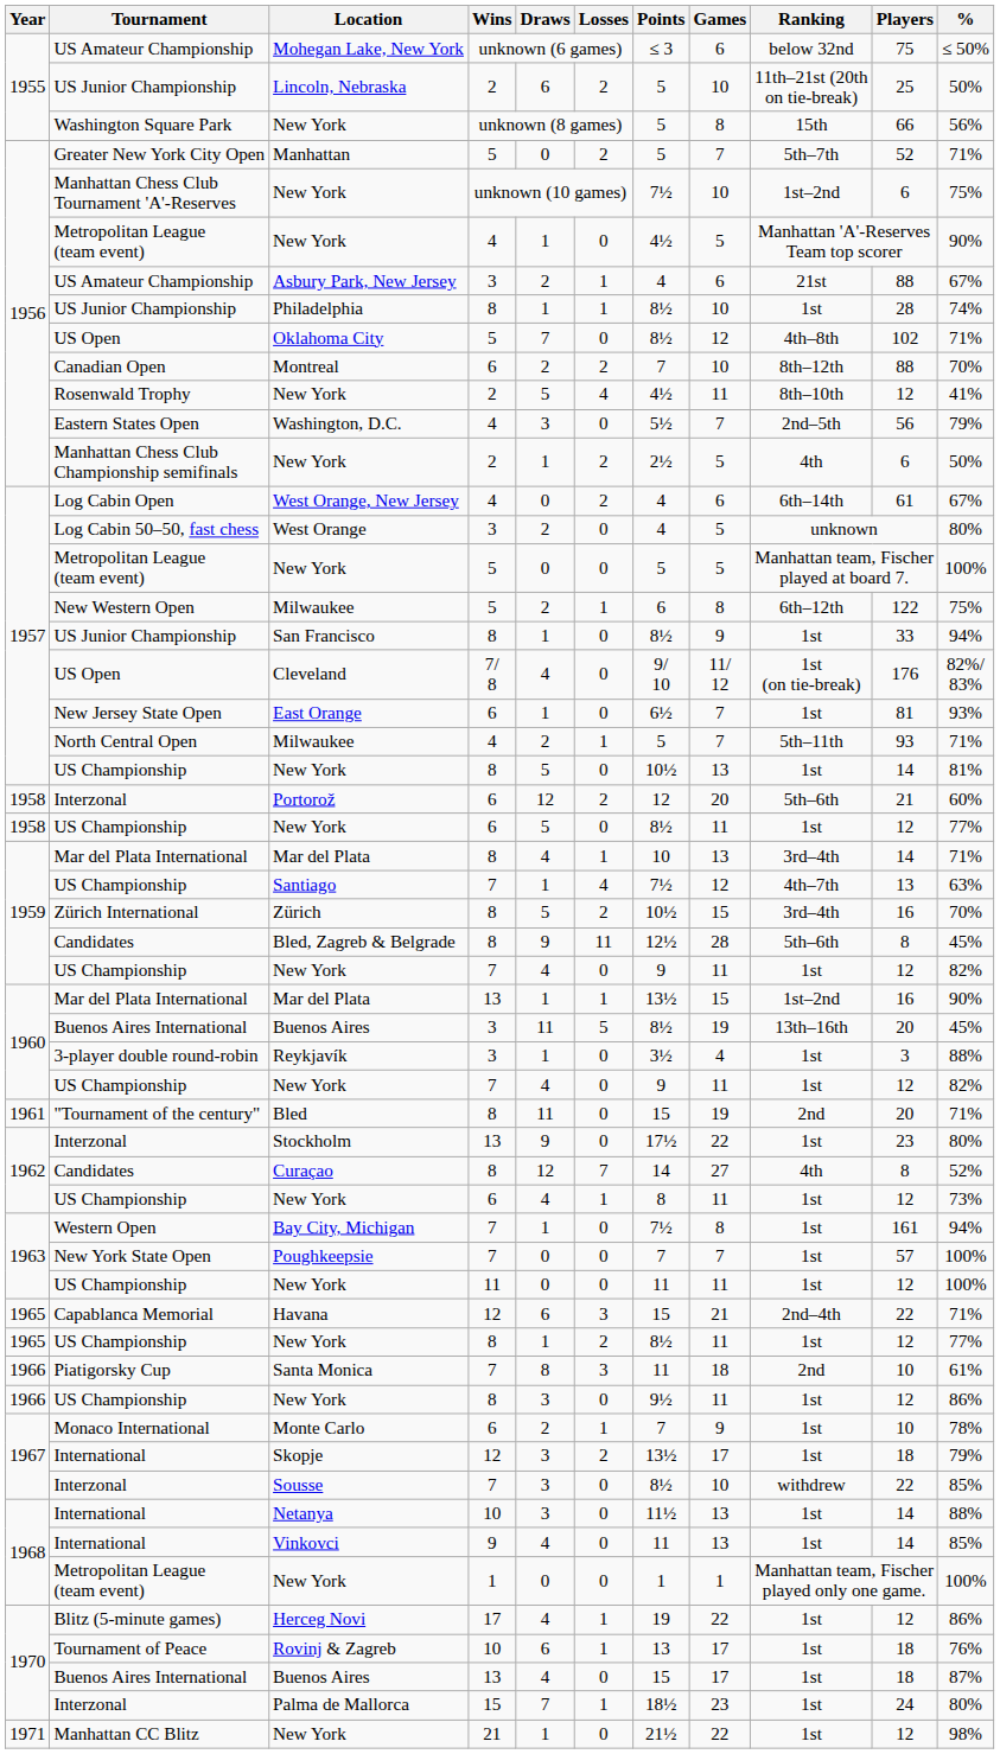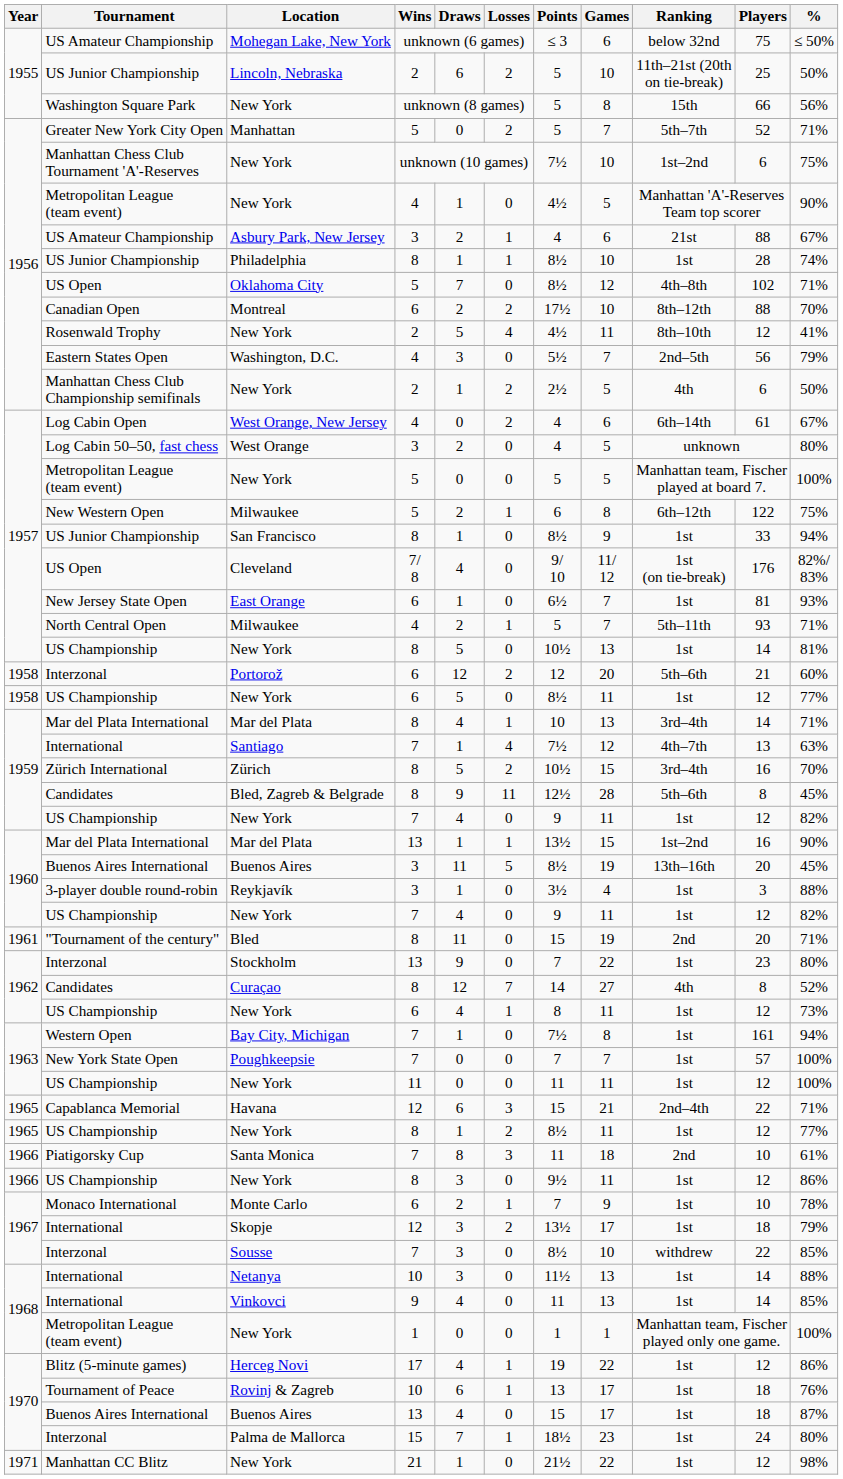Montreal | Points: 7 -> 17½
Santiago | Tournament: US Championship -> International
Stockholm | Points: 17½ -> 7
